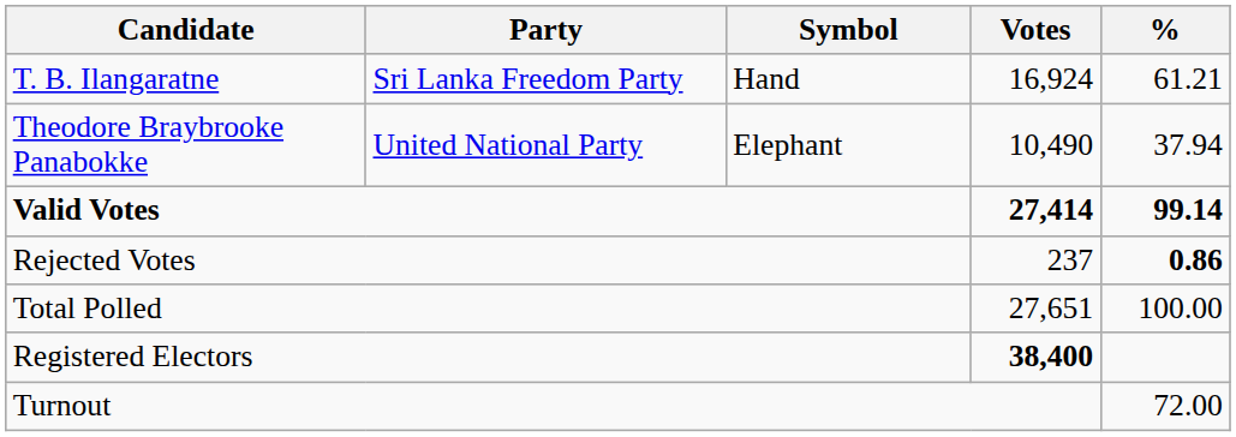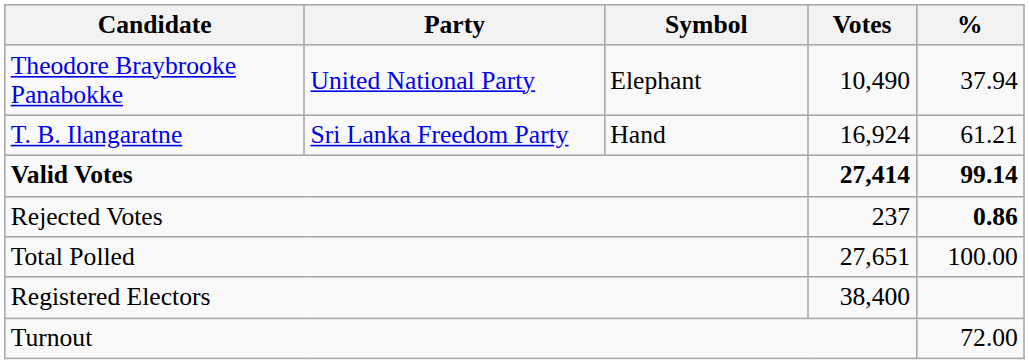rows swapped: T. B. Ilangaratne <-> Theodore Braybrooke Panabokke
Registered Electors | Votes: bold -> normal
